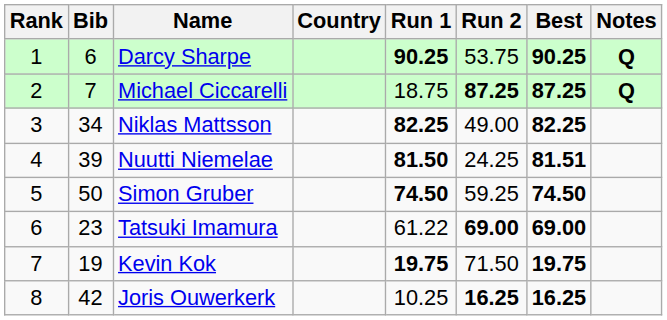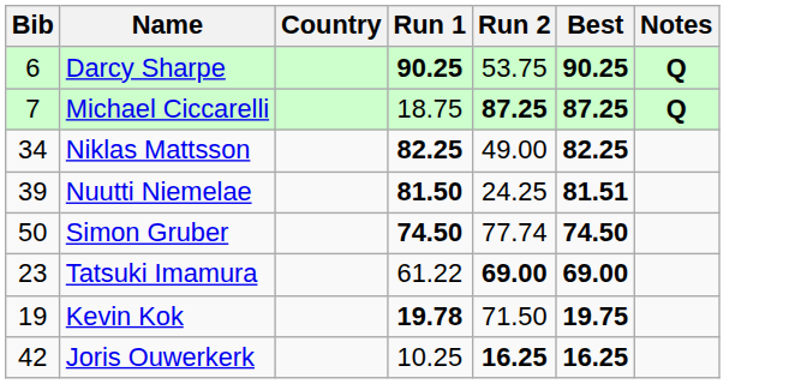- column: Rank | 1 | 2 | 3 | 4 | 5 | 6 | 7 | 8
Simon Gruber | Run 2: 59.25 -> 77.74
Kevin Kok | Run 1: 19.75 -> 19.78
